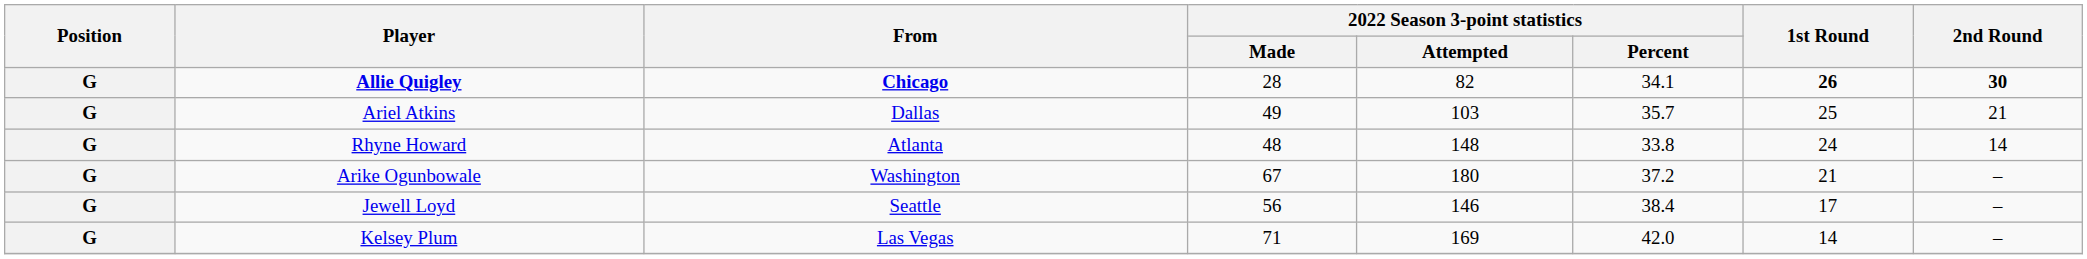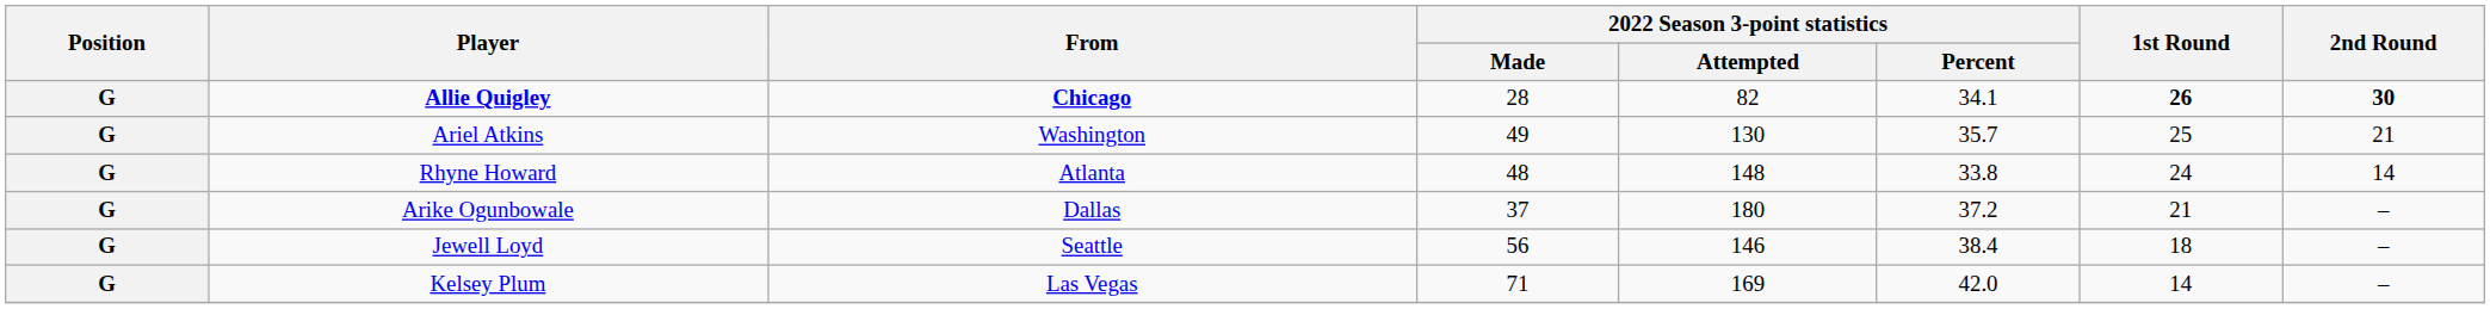Ariel Atkins | From: Dallas -> Washington
Ariel Atkins | 2022 Season 3-point statistics / Attempted: 103 -> 130
Arike Ogunbowale | From: Washington -> Dallas
Arike Ogunbowale | 2022 Season 3-point statistics / Made: 67 -> 37
Jewell Loyd | 1st Round: 17 -> 18
